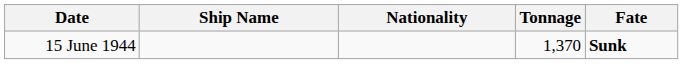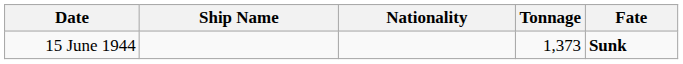15 June 1944 | Tonnage: 1,370 -> 1,373
